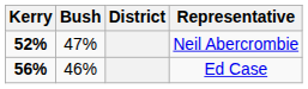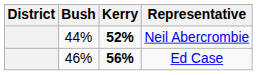columns swapped: District <-> Kerry
Neil Abercrombie | Bush: 47% -> 44%
